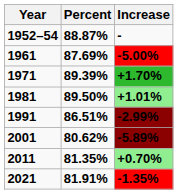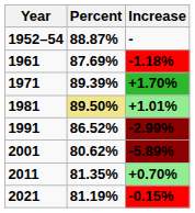1961 | Increase: -5.00% -> -1.18%
1981 | Percent: no background -> khaki background
1991 | Percent: 86.51% -> 86.52%
2021 | Percent: 81.91% -> 81.19%
2021 | Increase: -1.35% -> -0.15%
